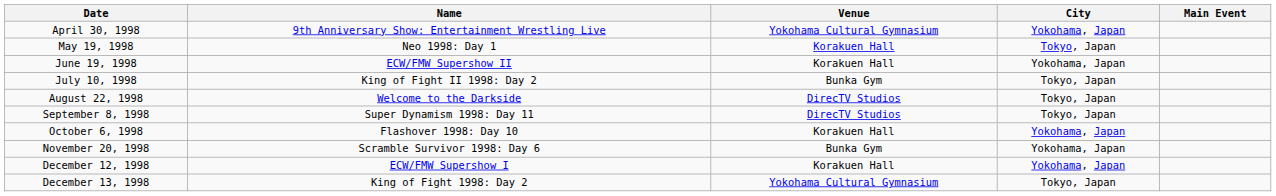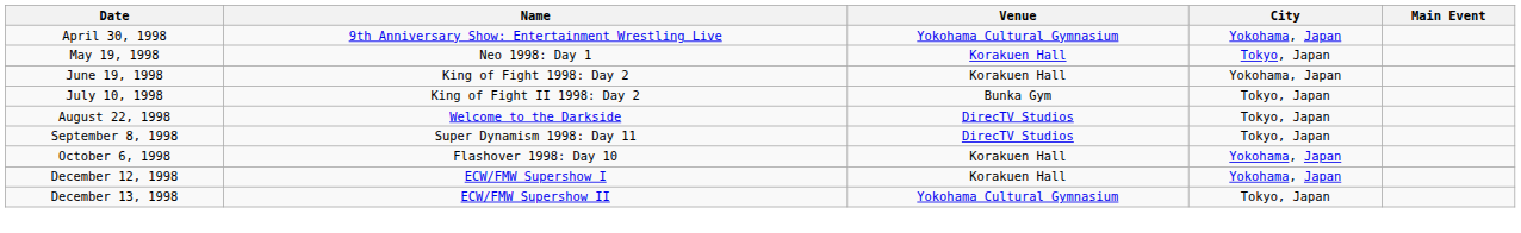June 19, 1998 | Name: ECW/FMW Supershow II -> King of Fight 1998: Day 2
- row: November 20, 1998 | Scramble Survivor 1998: Day 6 | Bunka Gym | Yokohama, Japan
December 13, 1998 | Name: King of Fight 1998: Day 2 -> ECW/FMW Supershow II
